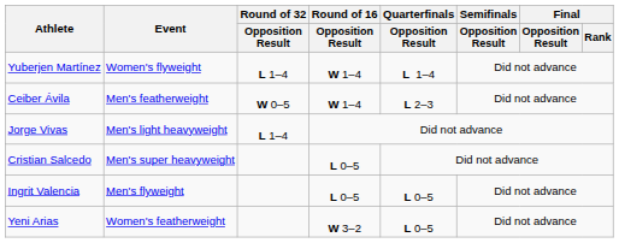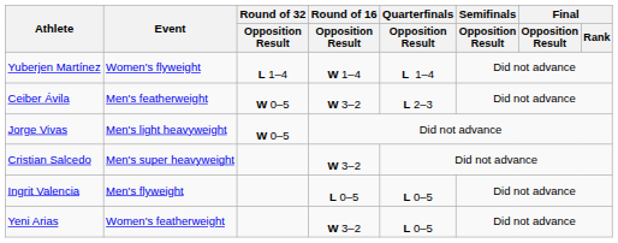Ceiber Ávila | Round of 16 / Opposition Result: W 1–4 -> W 3–2
Jorge Vivas | Round of 32 / Opposition Result: L 1–4 -> W 0–5
Cristian Salcedo | Round of 16 / Opposition Result: L 0–5 -> W 3–2
